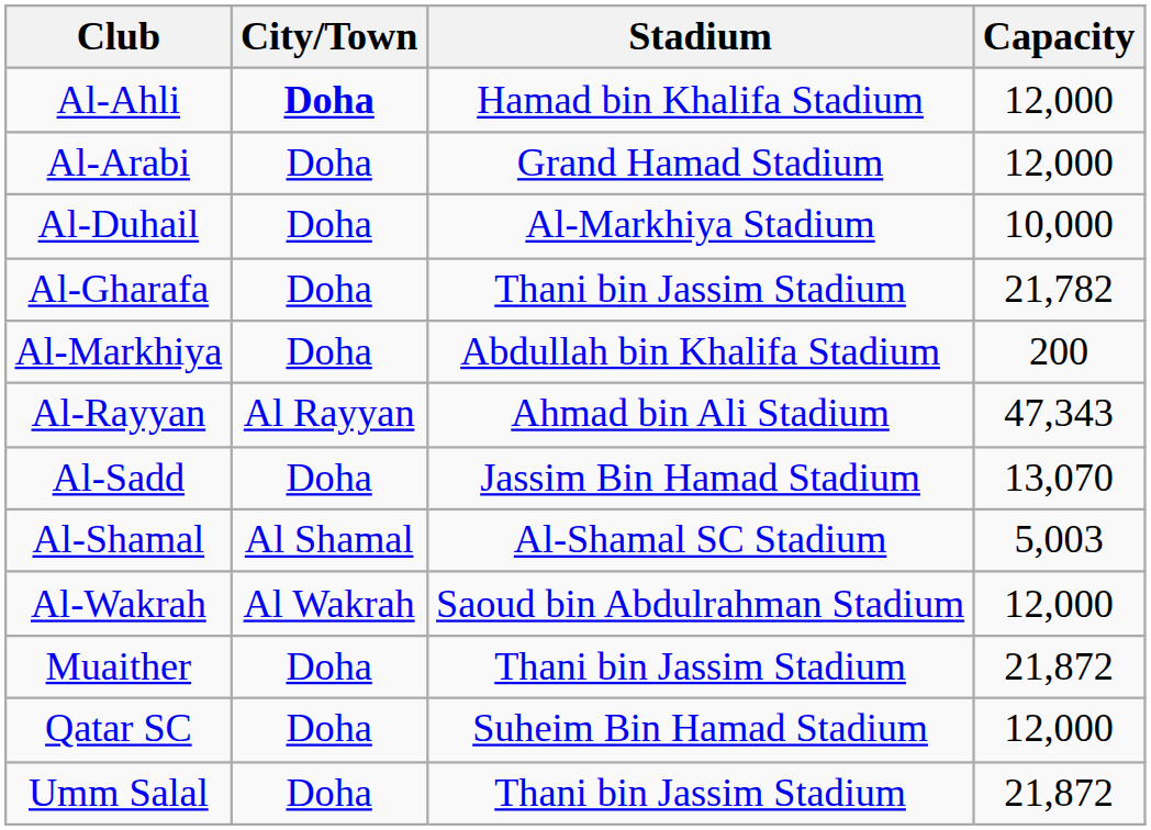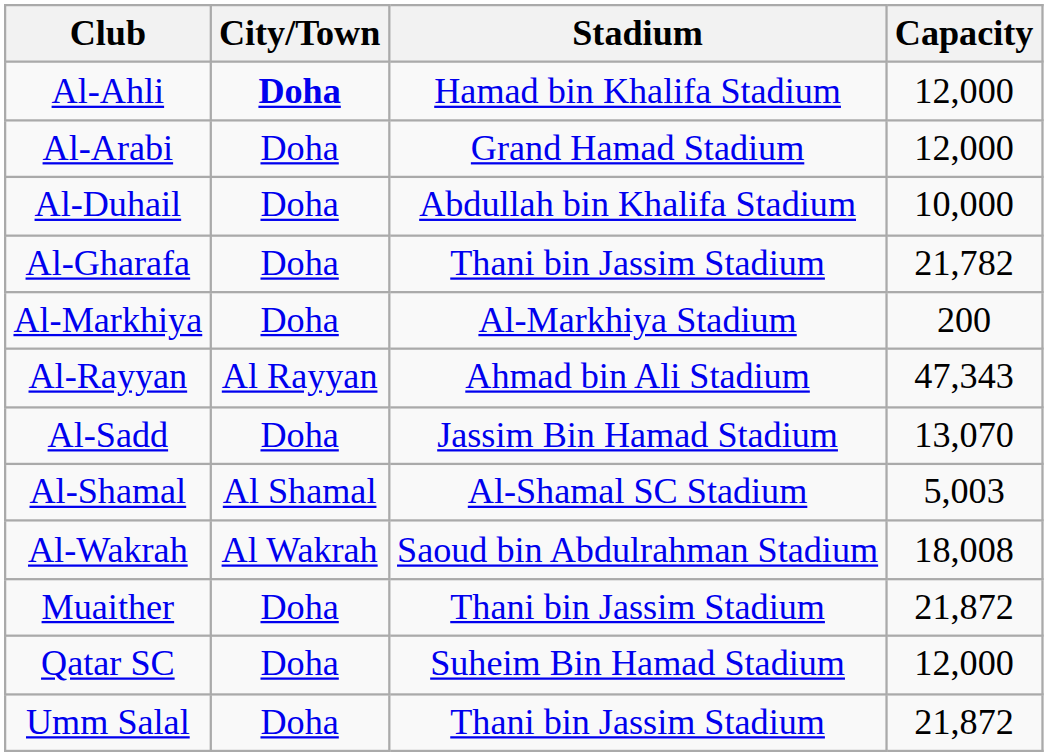Al-Duhail | Stadium: Al-Markhiya Stadium -> Abdullah bin Khalifa Stadium
Al-Markhiya | Stadium: Abdullah bin Khalifa Stadium -> Al-Markhiya Stadium
Al-Wakrah | Capacity: 12,000 -> 18,008
